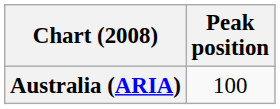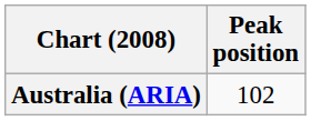Australia (ARIA) | Peak position: 100 -> 102
